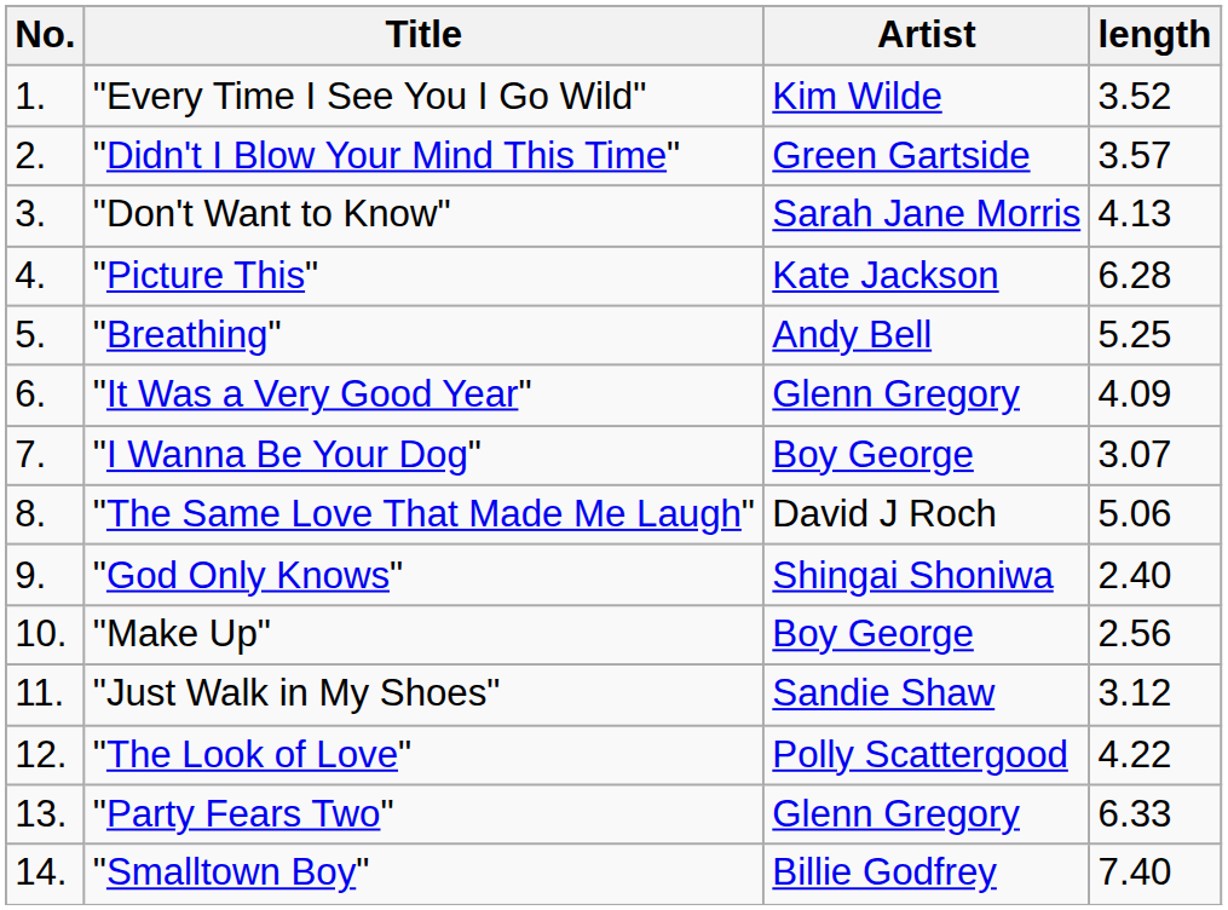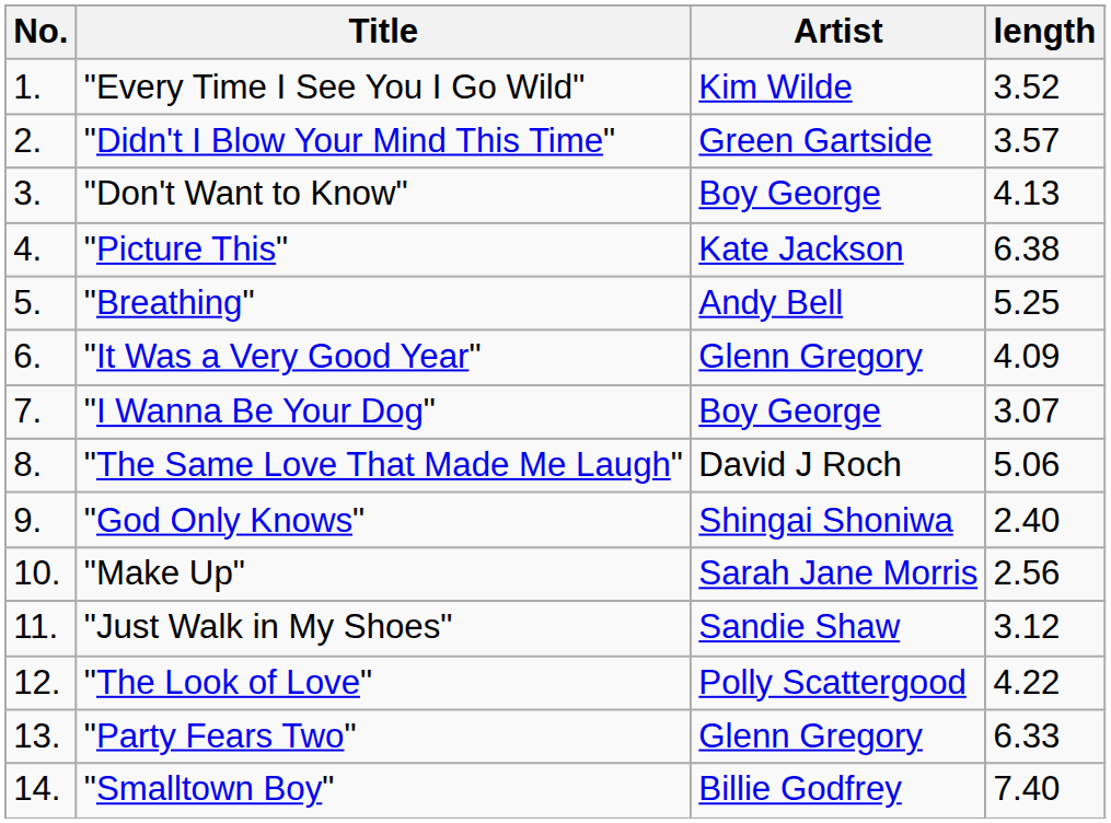"Don't Want to Know" | Artist: Sarah Jane Morris -> Boy George
"Picture This" | length: 6.28 -> 6.38
"Make Up" | Artist: Boy George -> Sarah Jane Morris
